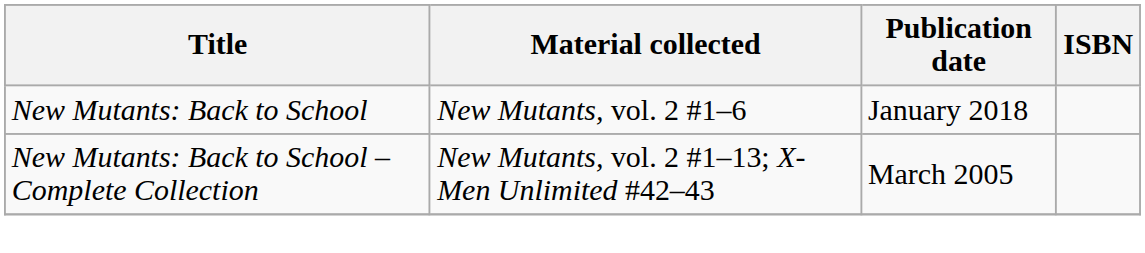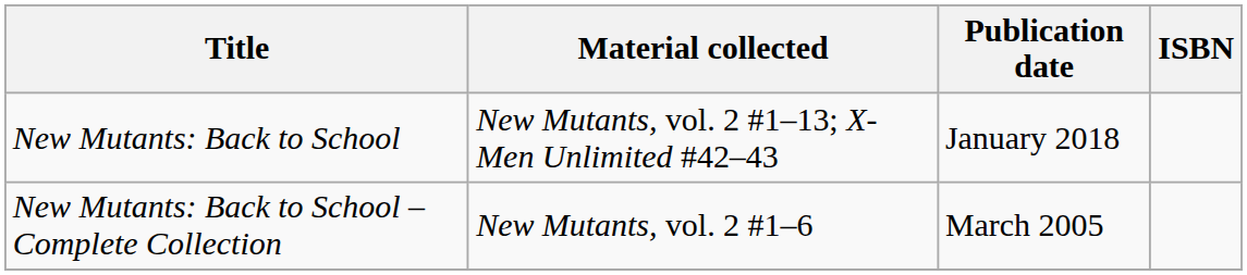New Mutants: Back to School | Material collected: New Mutants, vol. 2 #1–6 -> New Mutants, vol. 2 #1–13; X-Men Unlimited #42–43
New Mutants: Back to School – Complete Collection | Material collected: New Mutants, vol. 2 #1–13; X-Men Unlimited #42–43 -> New Mutants, vol. 2 #1–6
